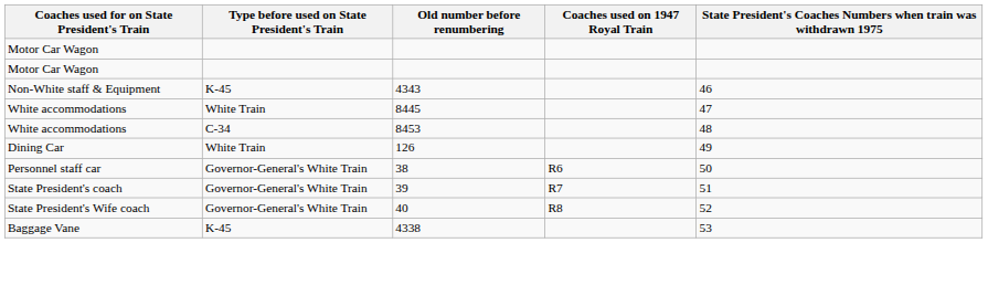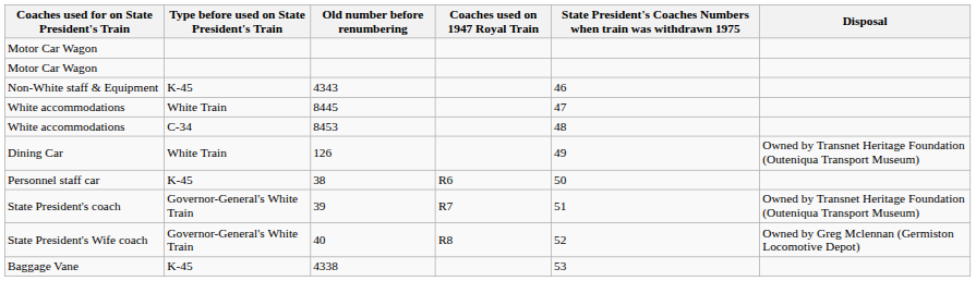+ column: Disposal | Owned by Transnet Heritage Foundation (Outeniqua Transport Museum) | Owned by Transnet Heritage Foundation (Outeniqua Transport Museum) | Owned by Greg Mclennan (Germiston Locomotive Depot)
38 | Type before used on State President's Train: Governor-General's White Train -> K-45
